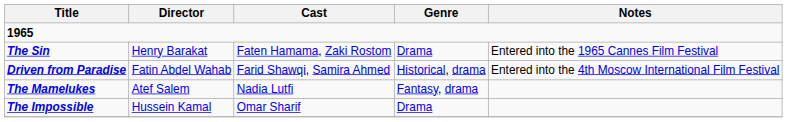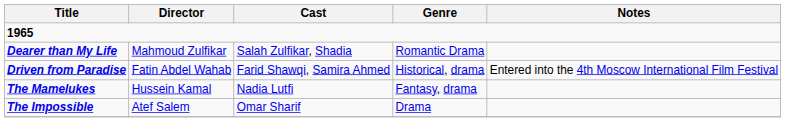- row: The Sin | Henry Barakat | Faten Hamama, Zaki Rostom | Drama | Entered into the 1965 Cannes Film Festival
+ row: Dearer than My Life | Mahmoud Zulfikar | Salah Zulfikar, Shadia | Romantic Drama
The Mamelukes | Director: Atef Salem -> Hussein Kamal
The Impossible | Director: Hussein Kamal -> Atef Salem
